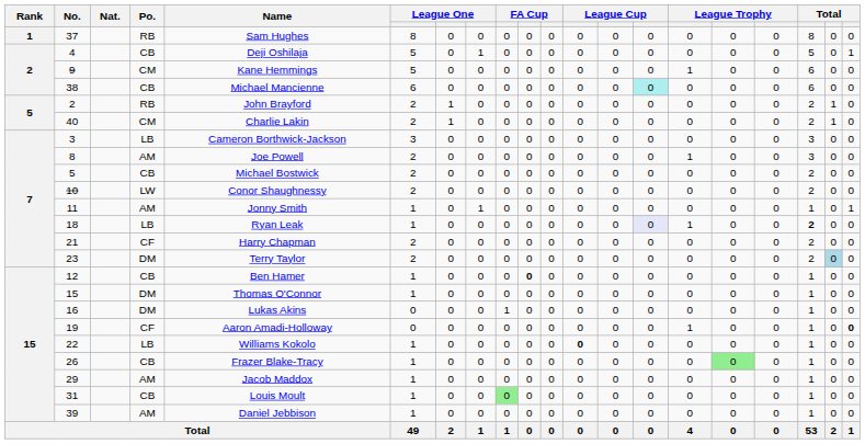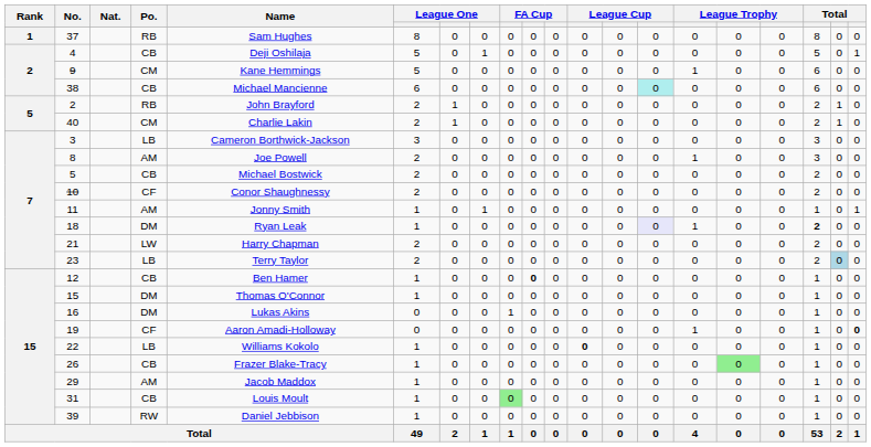10 | Po.: LW -> CF
18 | Po.: LB -> DM
21 | Po.: CF -> LW
23 | Po.: DM -> LB
39 | Po.: AM -> RW
